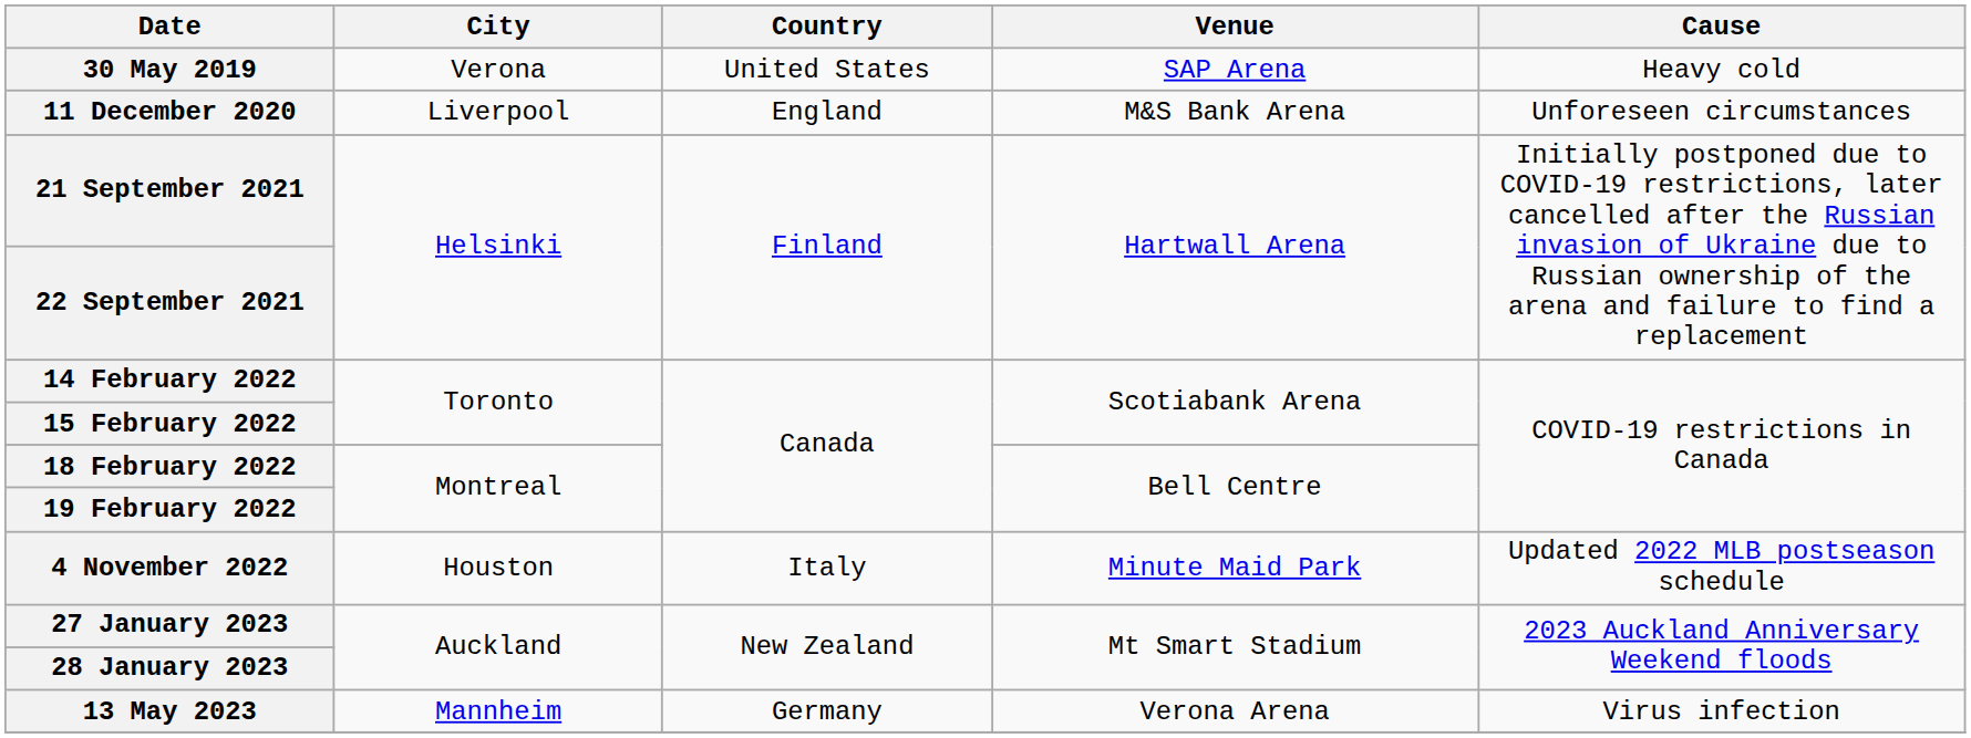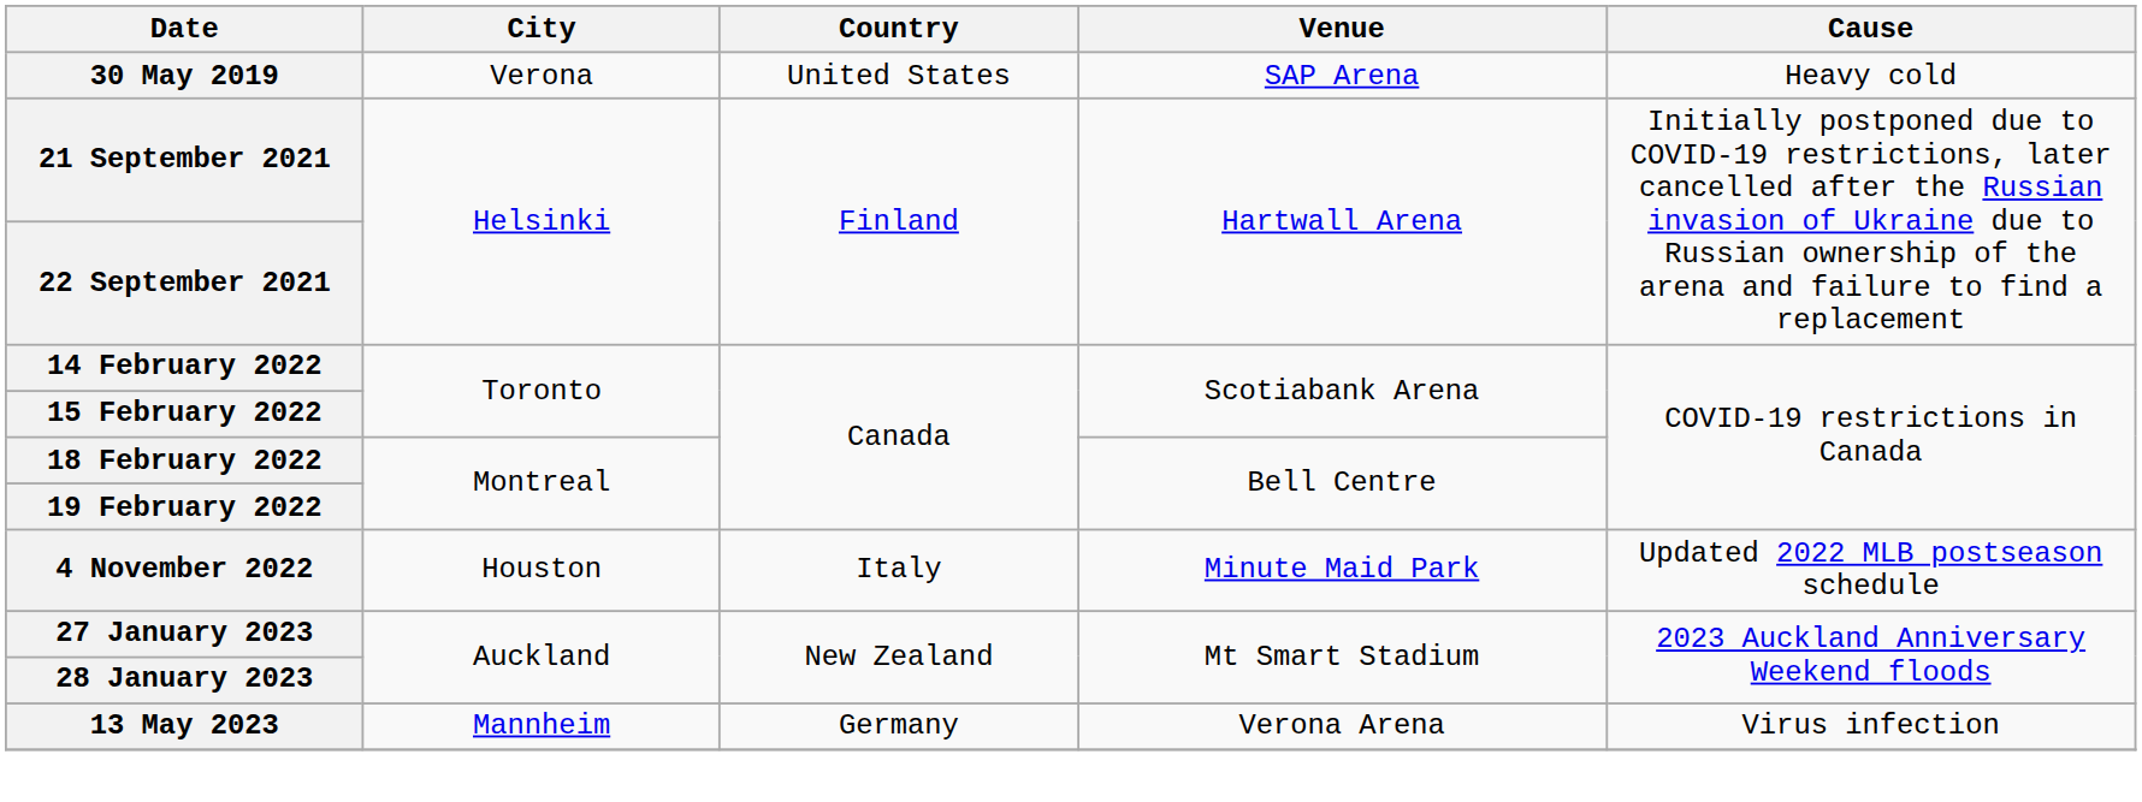- row: 11 December 2020 | Liverpool | England | M&S Bank Arena | Unforeseen circumstances
